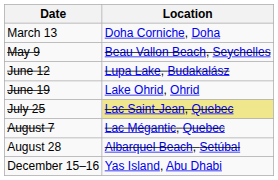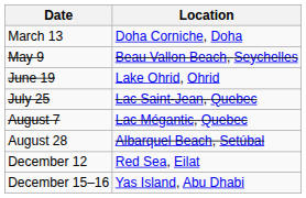- row: June 12 | Lupa Lake, Budakalász
July 25 | Location: khaki background -> no background
+ row: December 12 | Red Sea, Eilat
